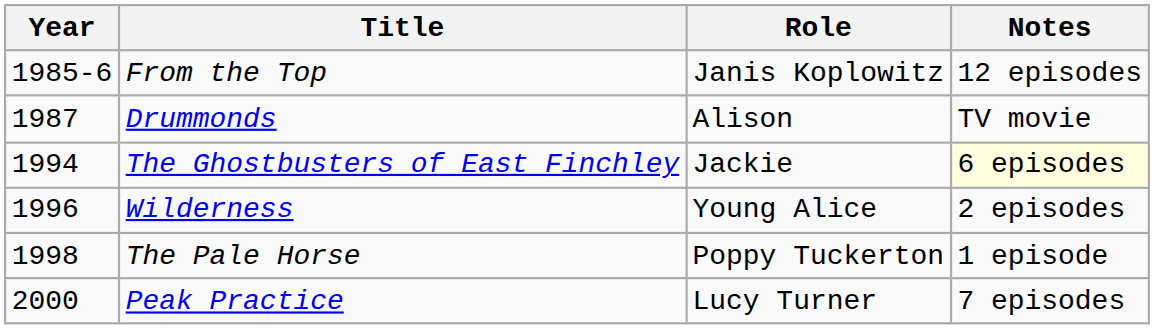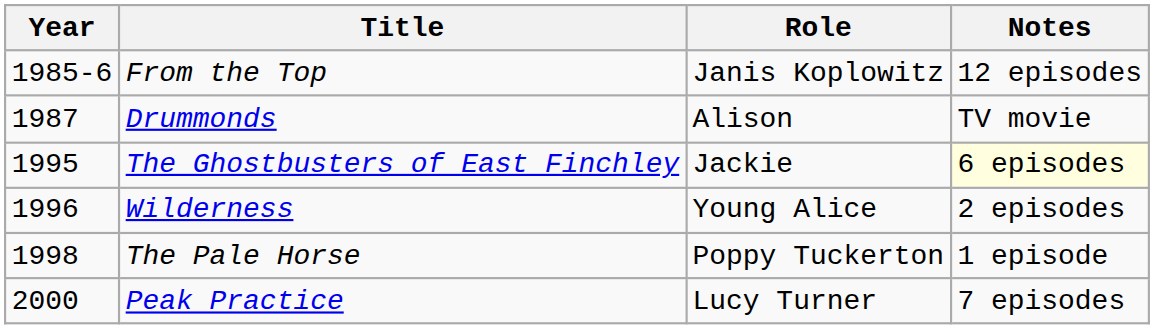The Ghostbusters of East Finchley | Year: 1994 -> 1995
